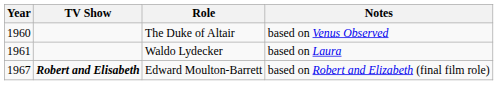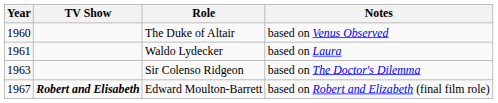+ row: 1963 | Sir Colenso Ridgeon | based on The Doctor's Dilemma
